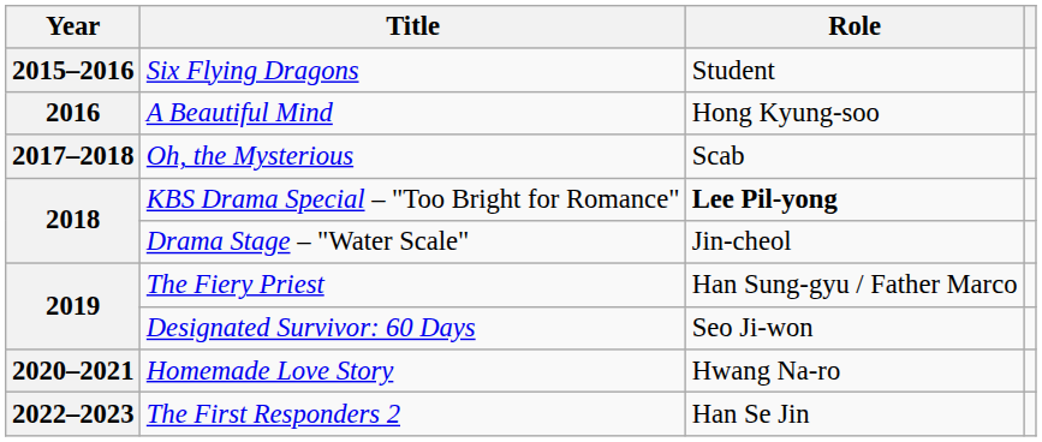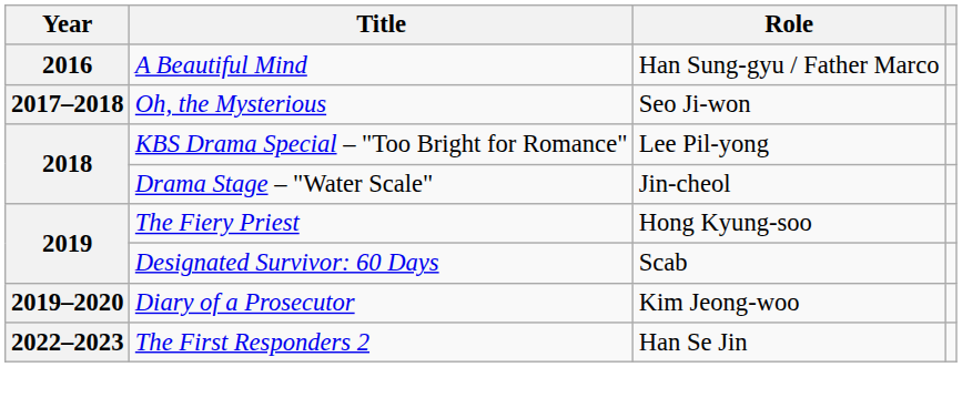- row: 2015–2016 | Six Flying Dragons | Student
A Beautiful Mind | Role: Hong Kyung-soo -> Han Sung-gyu / Father Marco
Oh, the Mysterious | Role: Scab -> Seo Ji-won
KBS Drama Special – "Too Bright for Romance" | Role: bold -> normal
The Fiery Priest | Role: Han Sung-gyu / Father Marco -> Hong Kyung-soo
Designated Survivor: 60 Days | Role: Seo Ji-won -> Scab
+ row: 2019–2020 | Diary of a Prosecutor | Kim Jeong-woo
- row: 2020–2021 | Homemade Love Story | Hwang Na-ro
